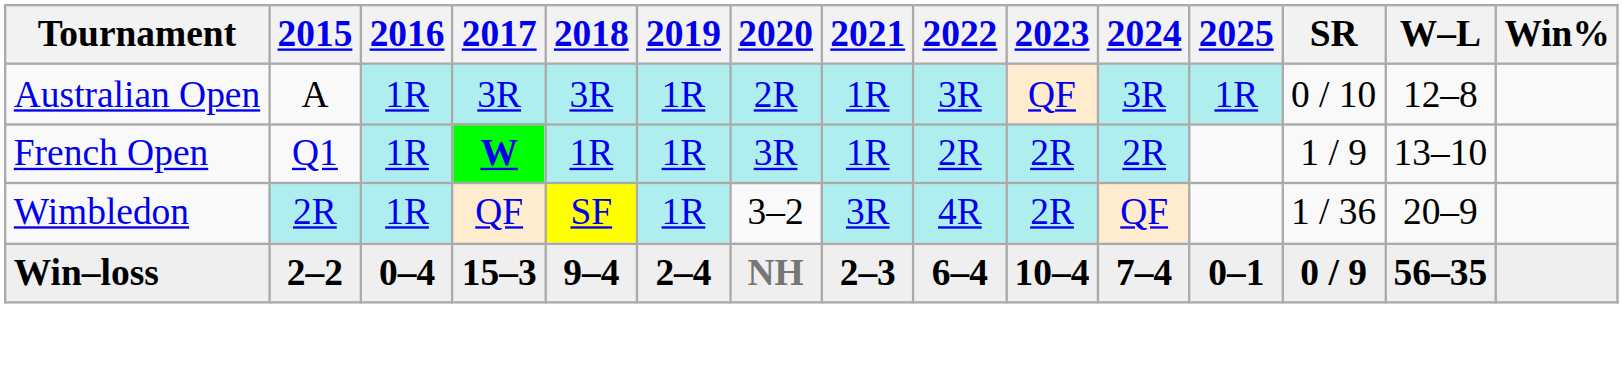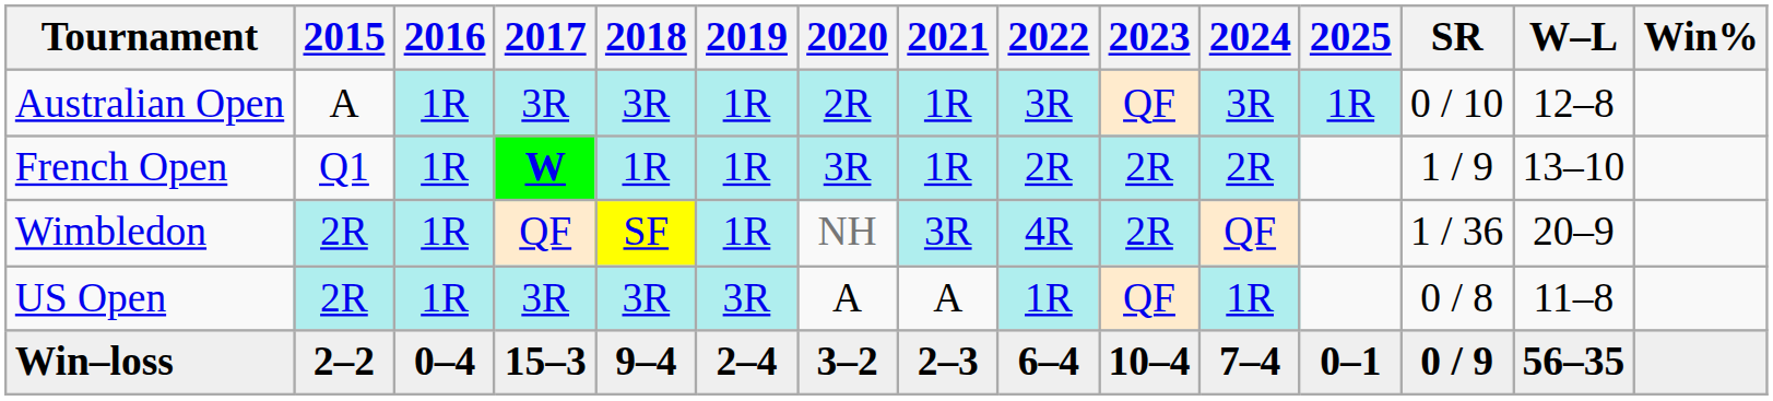Wimbledon | 2020: 3–2 -> NH
+ row: US Open | 2R | 1R | 3R | 3R | 3R | A | A | 1R | QF | 1R | 0 / 8 | 11–8
Win–loss | 2020: NH -> 3–2
